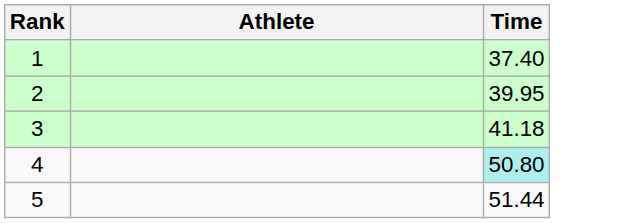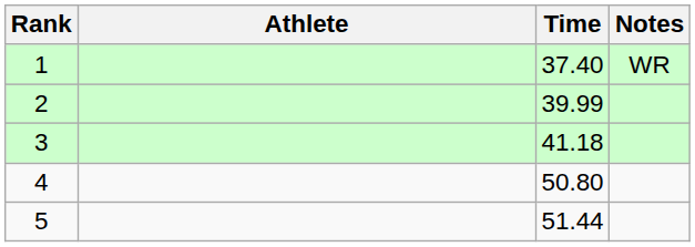+ column: Notes | WR
2 | Time: 39.95 -> 39.99
4 | Time: paleturquoise background -> no background
